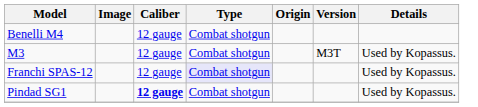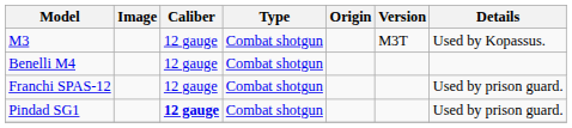rows swapped: M3 <-> Benelli M4
Franchi SPAS-12 | Type: lavender background -> no background
Franchi SPAS-12 | Details: Used by Kopassus. -> Used by prison guard.
Pindad SG1 | Details: Used by Kopassus. -> Used by prison guard.
